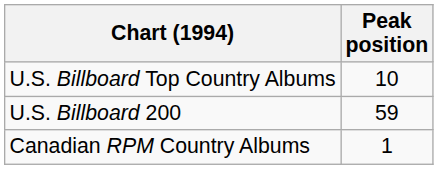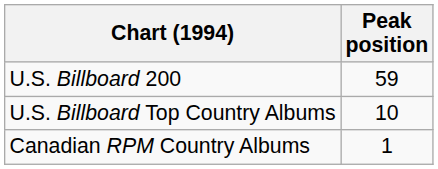rows swapped: U.S. Billboard Top Country Albums <-> U.S. Billboard 200
